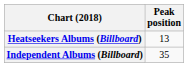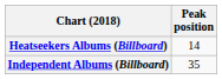Heatseekers Albums (Billboard) | Peak position: 13 -> 14
